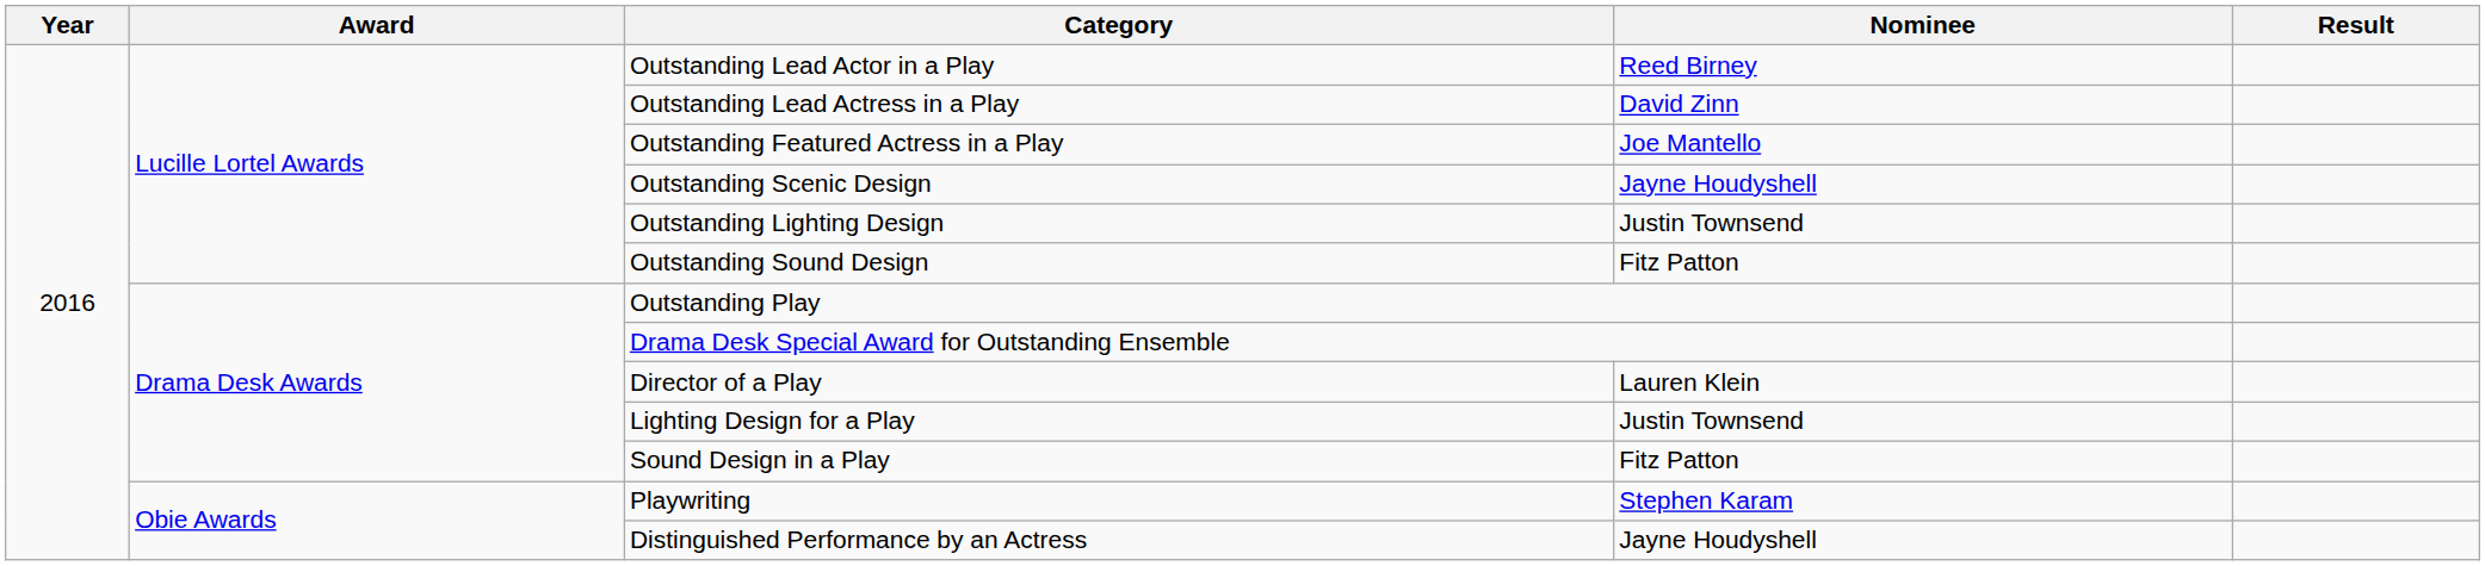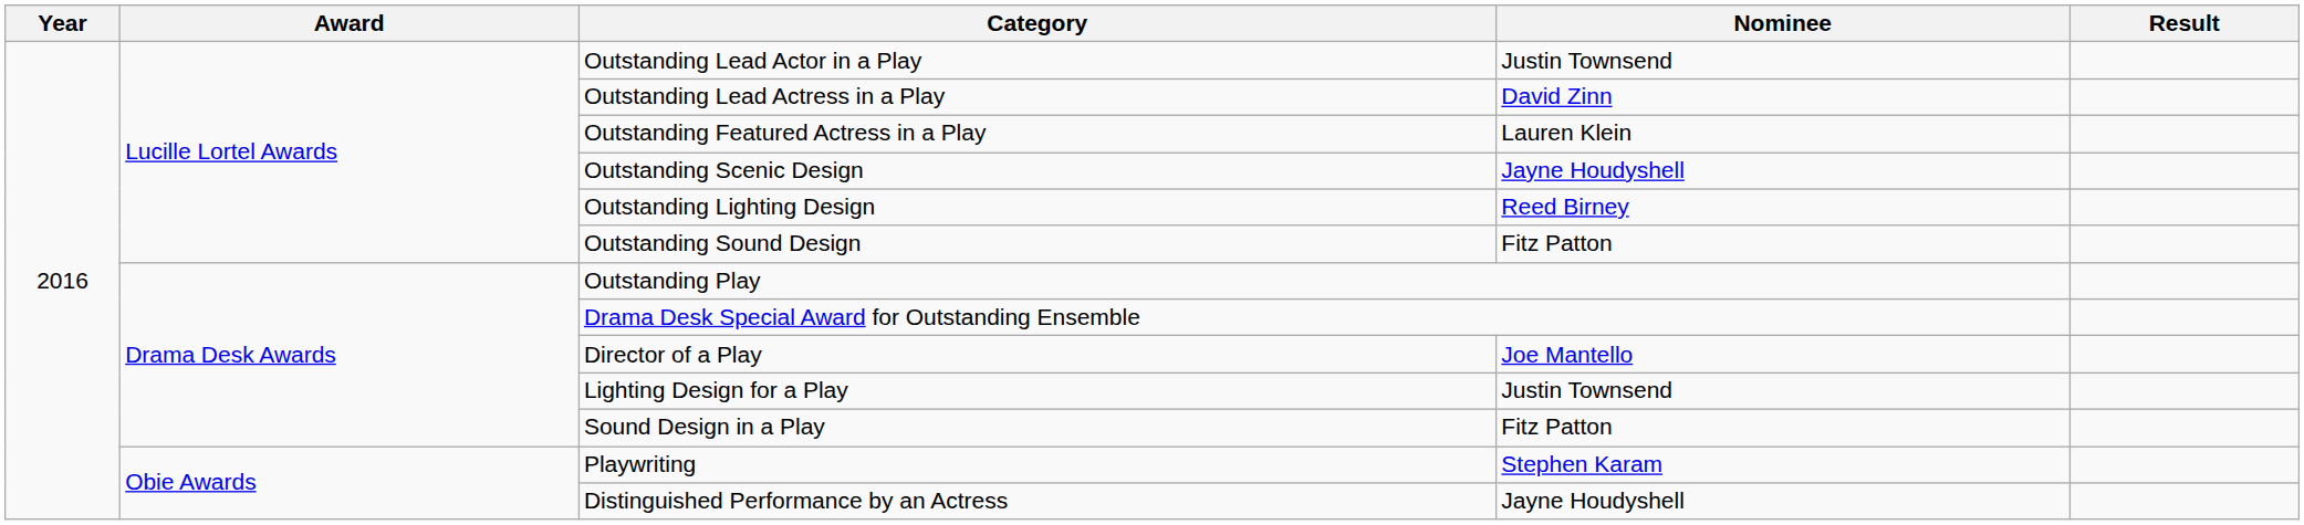Outstanding Lead Actor in a Play | Nominee: Reed Birney -> Justin Townsend
Outstanding Featured Actress in a Play | Nominee: Joe Mantello -> Lauren Klein
Outstanding Lighting Design | Nominee: Justin Townsend -> Reed Birney
Director of a Play | Nominee: Lauren Klein -> Joe Mantello
